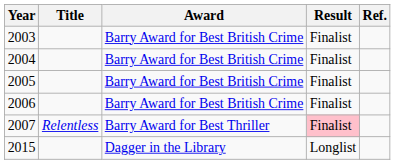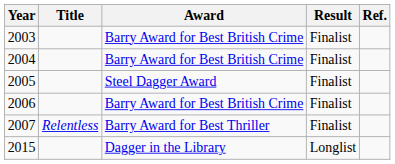- row: 2005 | Barry Award for Best British Crime | Finalist
+ row: 2005 | Steel Dagger Award | Finalist
2007 | Result: pink background -> no background
